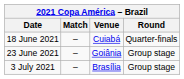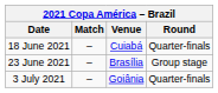23 June 2021 | Venue: Goiânia -> Brasília
3 July 2021 | Venue: Brasília -> Goiânia
3 July 2021 | Round: Group stage -> Quarter-finals
